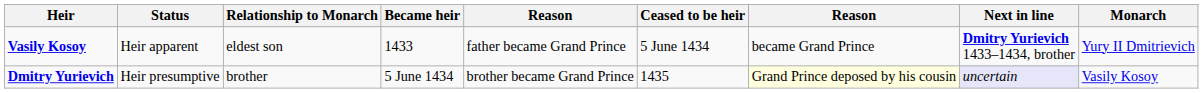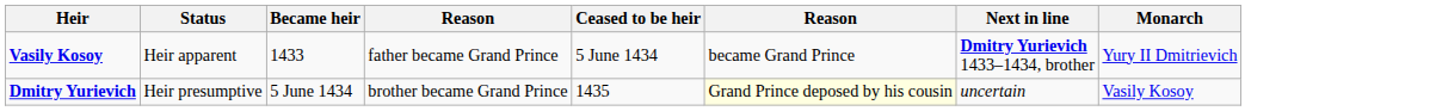- column: Relationship to Monarch | eldest son | brother
Dmitry Yurievich | Next in line: lavender background -> no background
